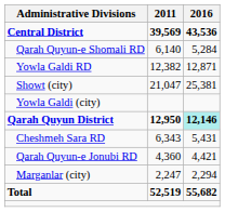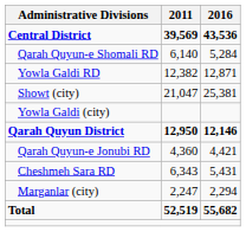Qarah Quyun District | 2016: paleturquoise background -> no background
rows swapped: Cheshmeh Sara RD <-> Qarah Quyun-e Jonubi RD
